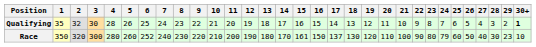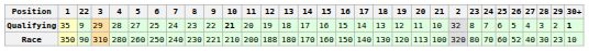columns swapped: 2 <-> 22
Qualifying | 3: 30 -> 29
Qualifying | 5: 26 -> 27
Qualifying | 10: normal -> bold
Race | 3: 300 -> 310
Race | 6: 252 -> 250
Race | 9: 220 -> 221
Race | 12: 190 -> 188
Race | 15: 161 -> 160
Race | 17: 137 -> 140
Race | 20: 110 -> 113
Race | 24: 79 -> 70
Race | 26: 50 -> 52
